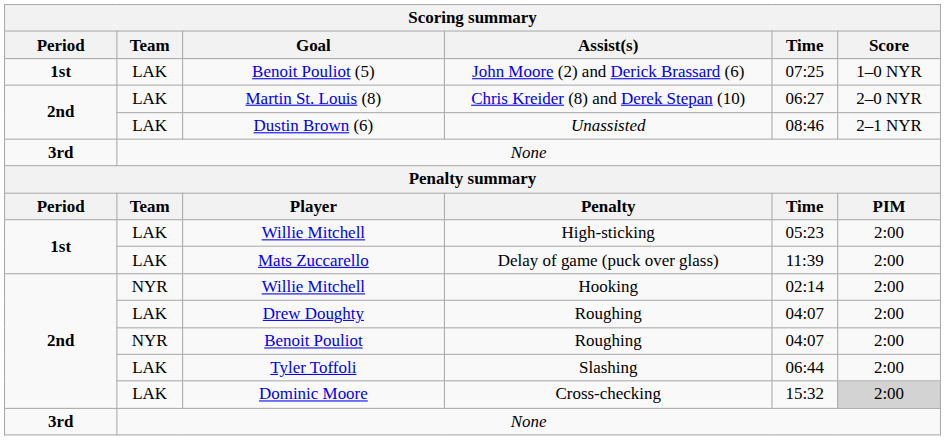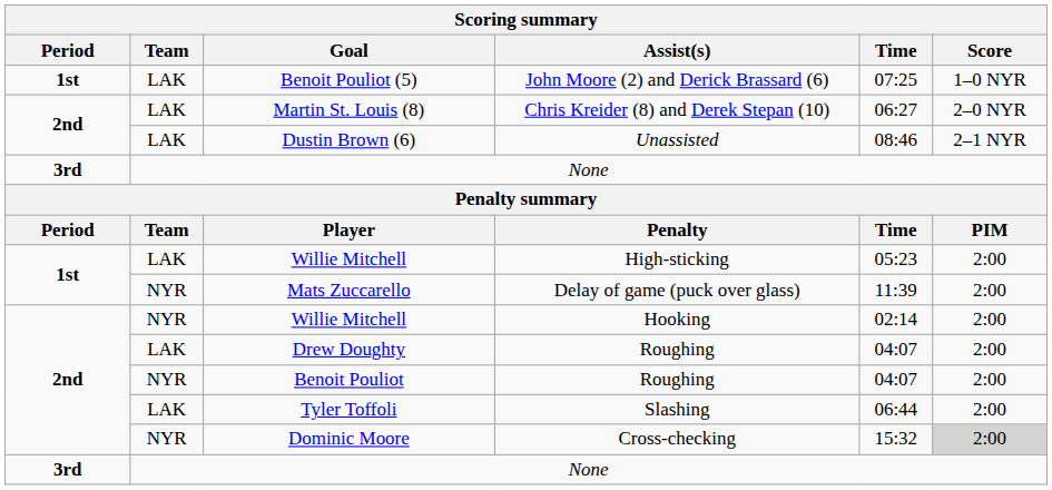Mats Zuccarello | Team: LAK -> NYR
Dominic Moore | Team: LAK -> NYR
